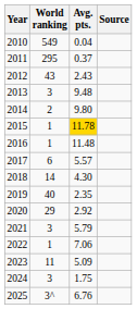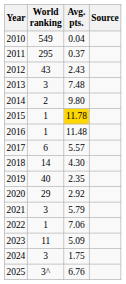2013 | Avg. pts.: 9.48 -> 7.48
